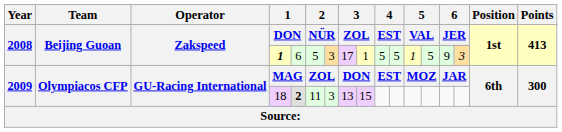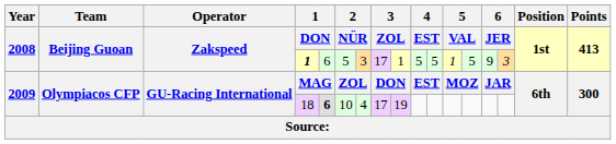18 | column 5: 2 -> 6
18 | column 6: 11 -> 10
18 | column 7: 3 -> 4
18 | column 8: 13 -> 17
18 | column 9: 15 -> 19
